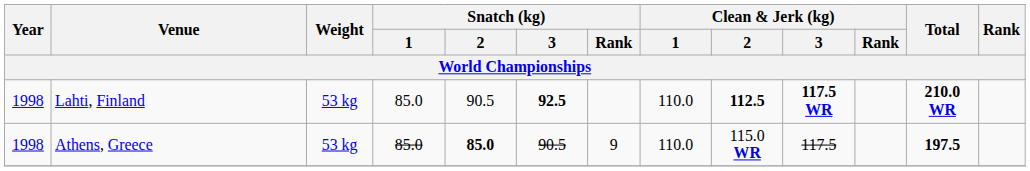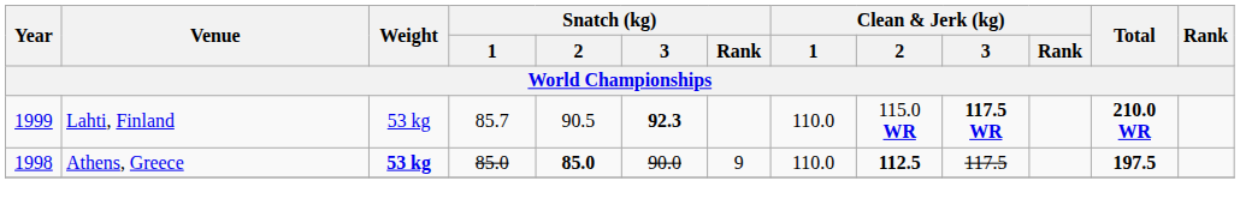Lahti, Finland | Year: 1998 -> 1999
Lahti, Finland | Snatch (kg) / 1: 85.0 -> 85.7
Lahti, Finland | Snatch (kg) / 3: 92.5 -> 92.3
Lahti, Finland | Clean & Jerk (kg) / 2: 112.5 -> 115.0 WR
Athens, Greece | Weight: normal -> bold
Athens, Greece | Snatch (kg) / 3: 90.5 -> 90.0
Athens, Greece | Clean & Jerk (kg) / 2: 115.0 WR -> 112.5
